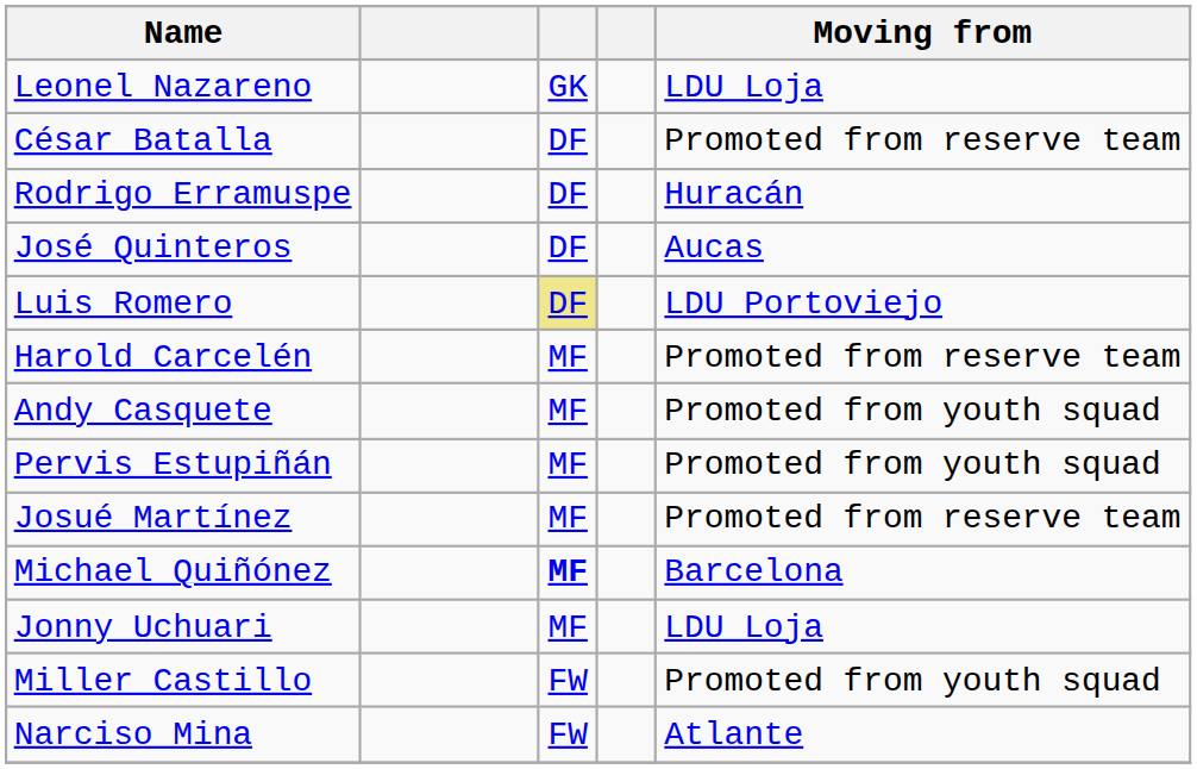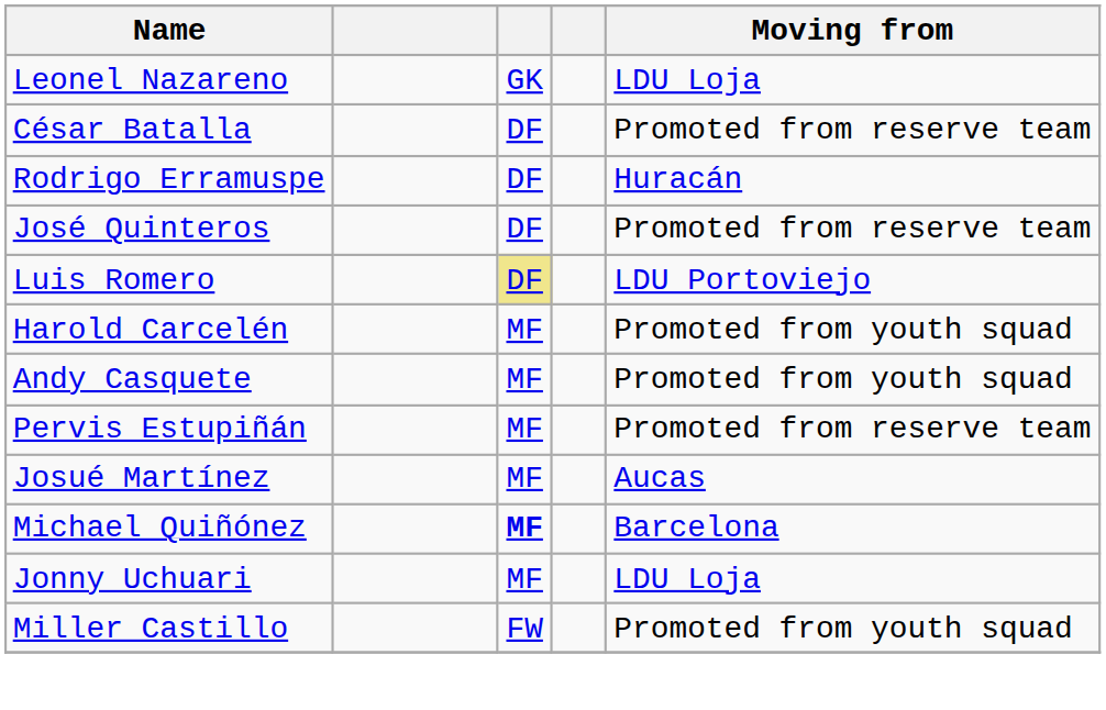José Quinteros | Moving from: Aucas -> Promoted from reserve team
Harold Carcelén | Moving from: Promoted from reserve team -> Promoted from youth squad
Pervis Estupiñán | Moving from: Promoted from youth squad -> Promoted from reserve team
Josué Martínez | Moving from: Promoted from reserve team -> Aucas
- row: Narciso Mina | FW | Atlante
